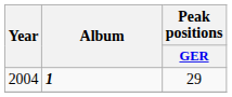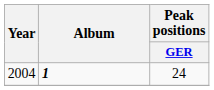2004 | Peak positions / GER: 29 -> 24
